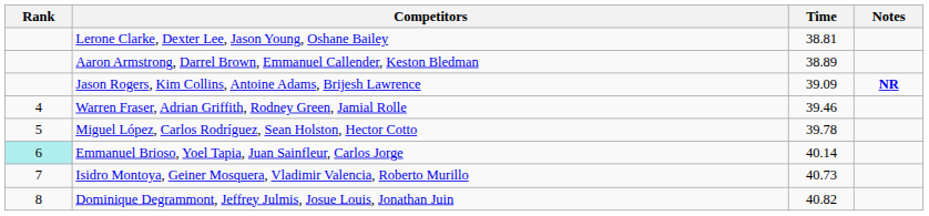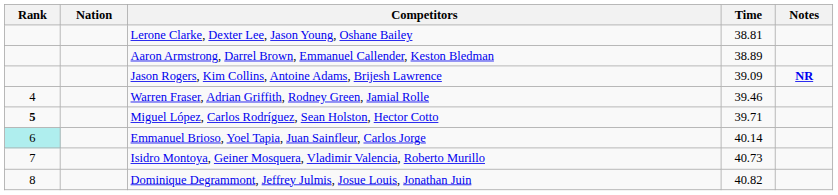+ column: Nation
Miguel López, Carlos Rodríguez, Sean Holston, Hector Cotto | Rank: normal -> bold
Miguel López, Carlos Rodríguez, Sean Holston, Hector Cotto | Time: 39.78 -> 39.71
